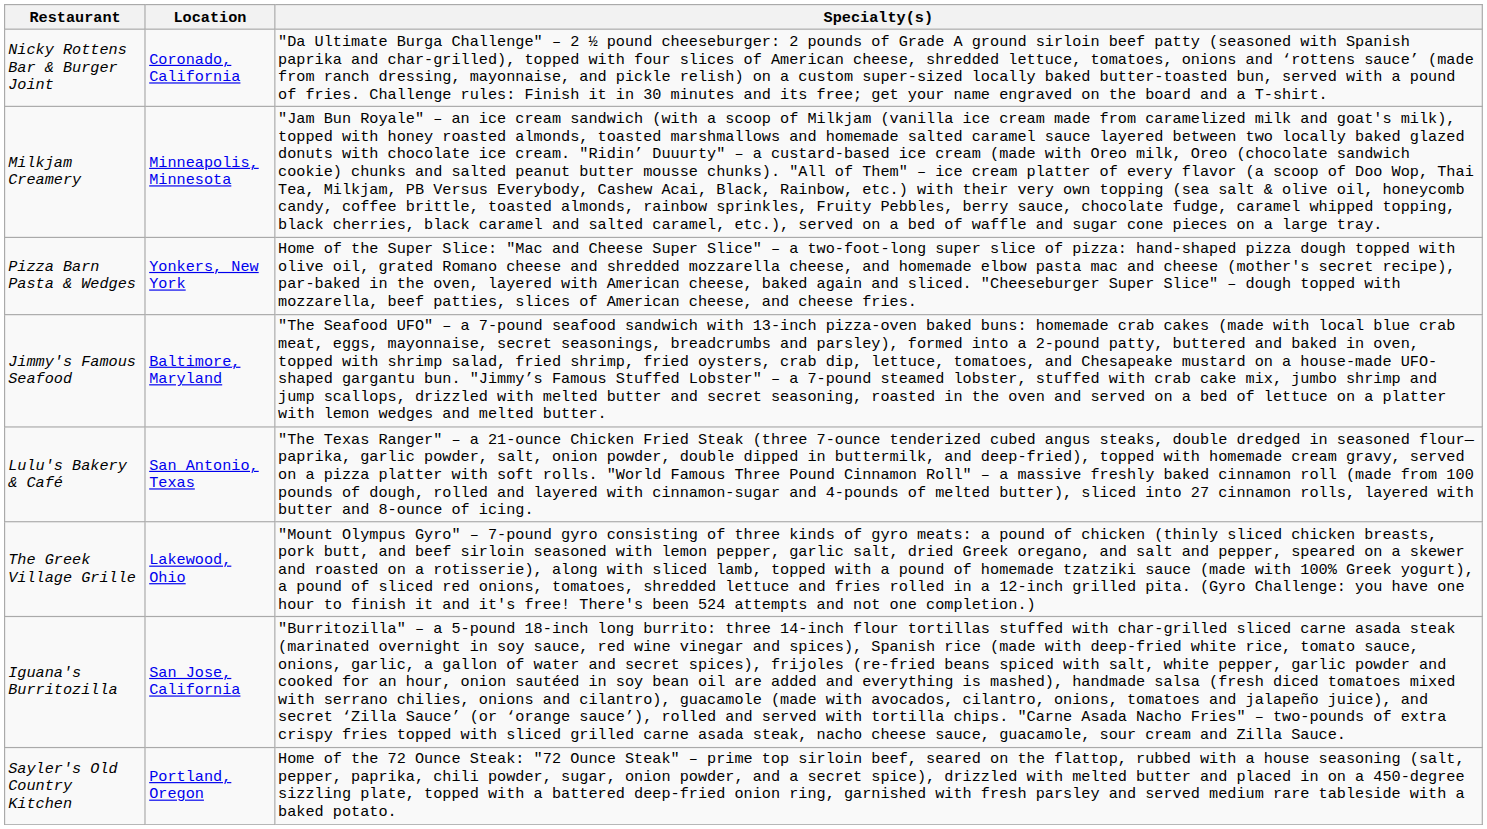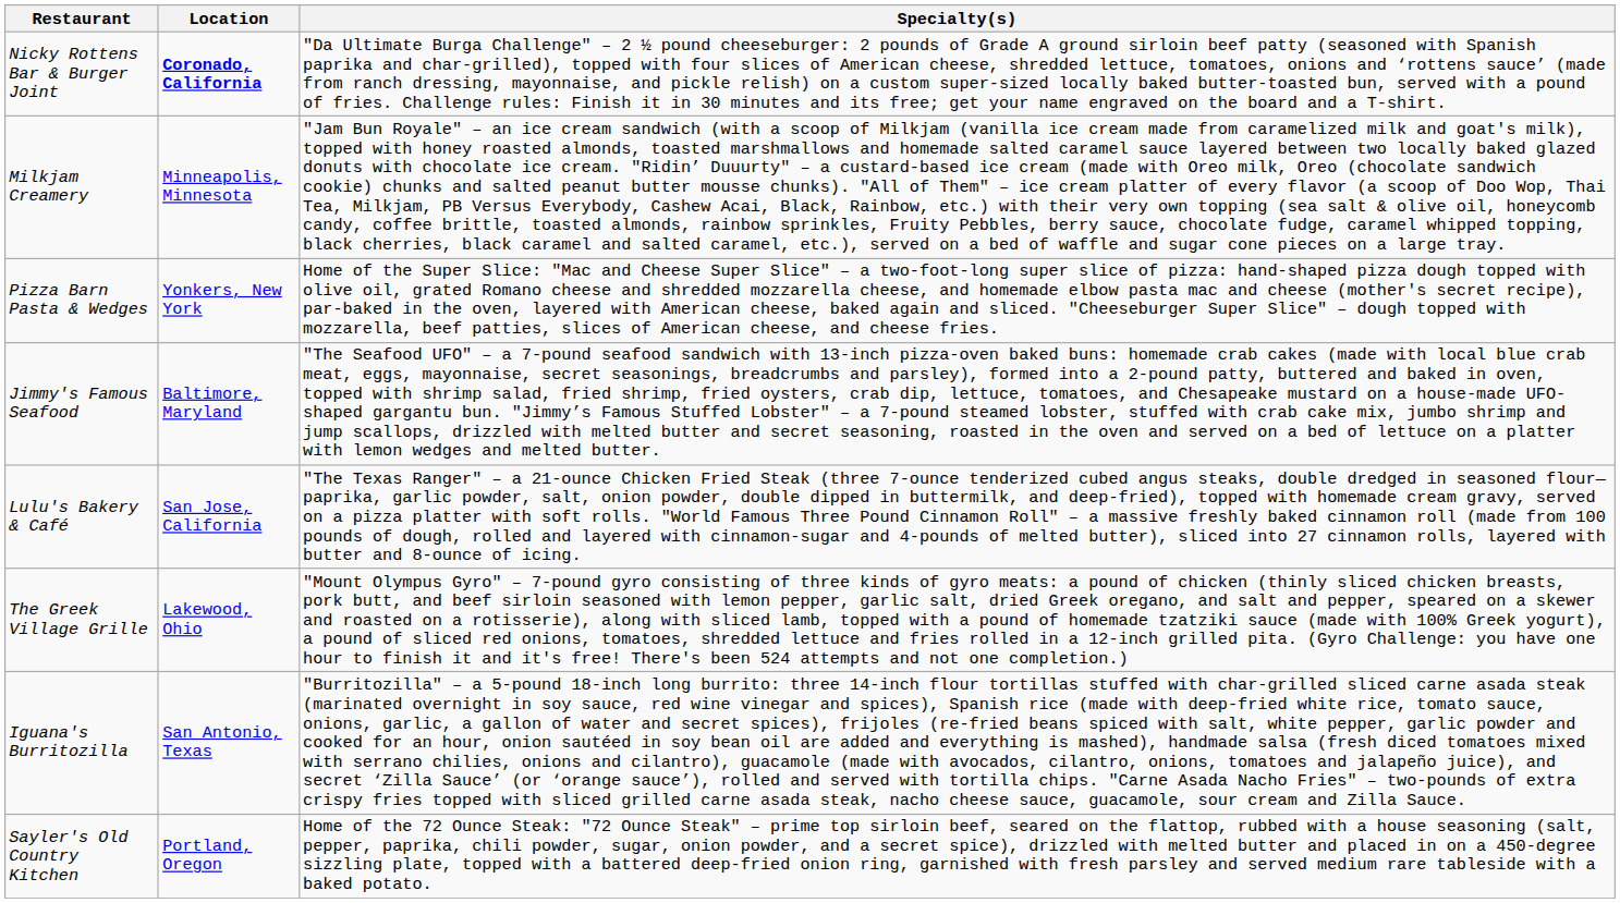Nicky Rottens Bar & Burger Joint | Location: normal -> bold
Lulu's Bakery & Café | Location: San Antonio, Texas -> San Jose, California
Iguana's Burritozilla | Location: San Jose, California -> San Antonio, Texas
